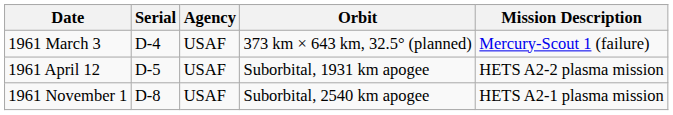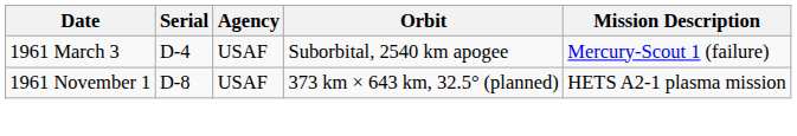1961 March 3 | Orbit: 373 km × 643 km, 32.5° (planned) -> Suborbital, 2540 km apogee
- row: 1961 April 12 | D-5 | USAF | Suborbital, 1931 km apogee | HETS A2-2 plasma mission
1961 November 1 | Orbit: Suborbital, 2540 km apogee -> 373 km × 643 km, 32.5° (planned)
